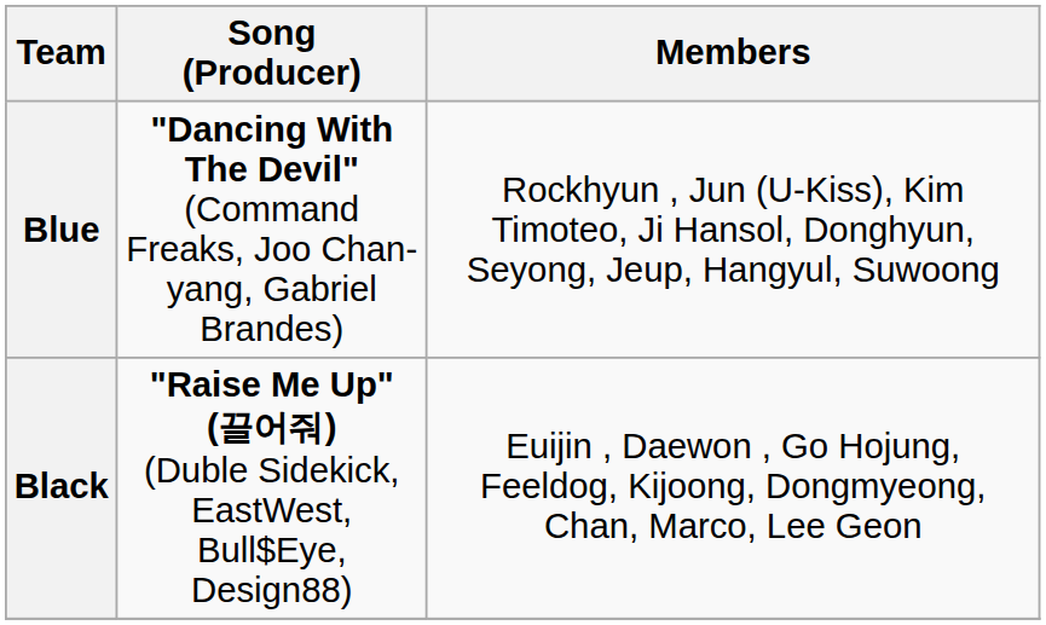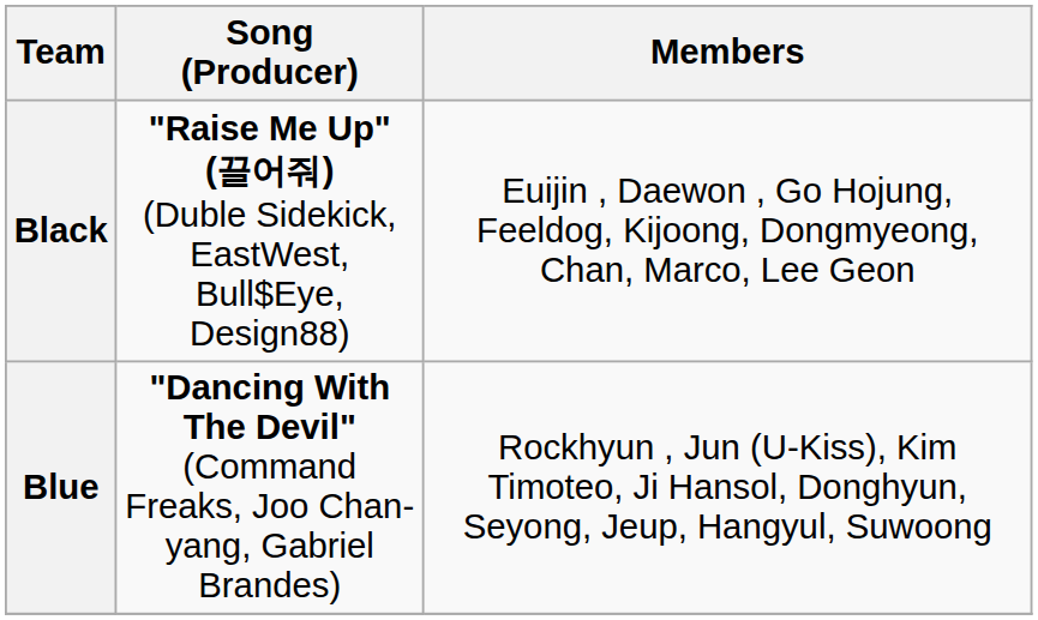rows swapped: Blue <-> Black
